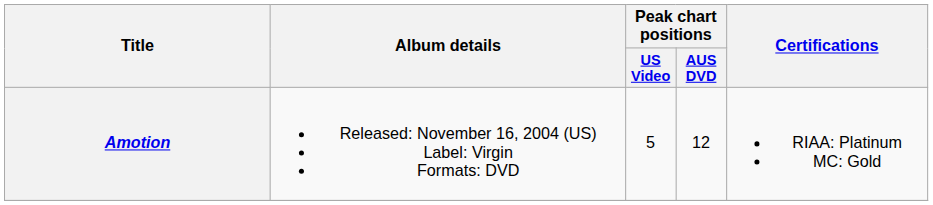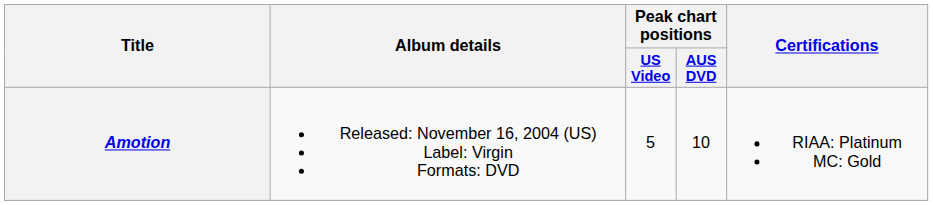Amotion | Peak chart positions / AUS DVD: 12 -> 10
